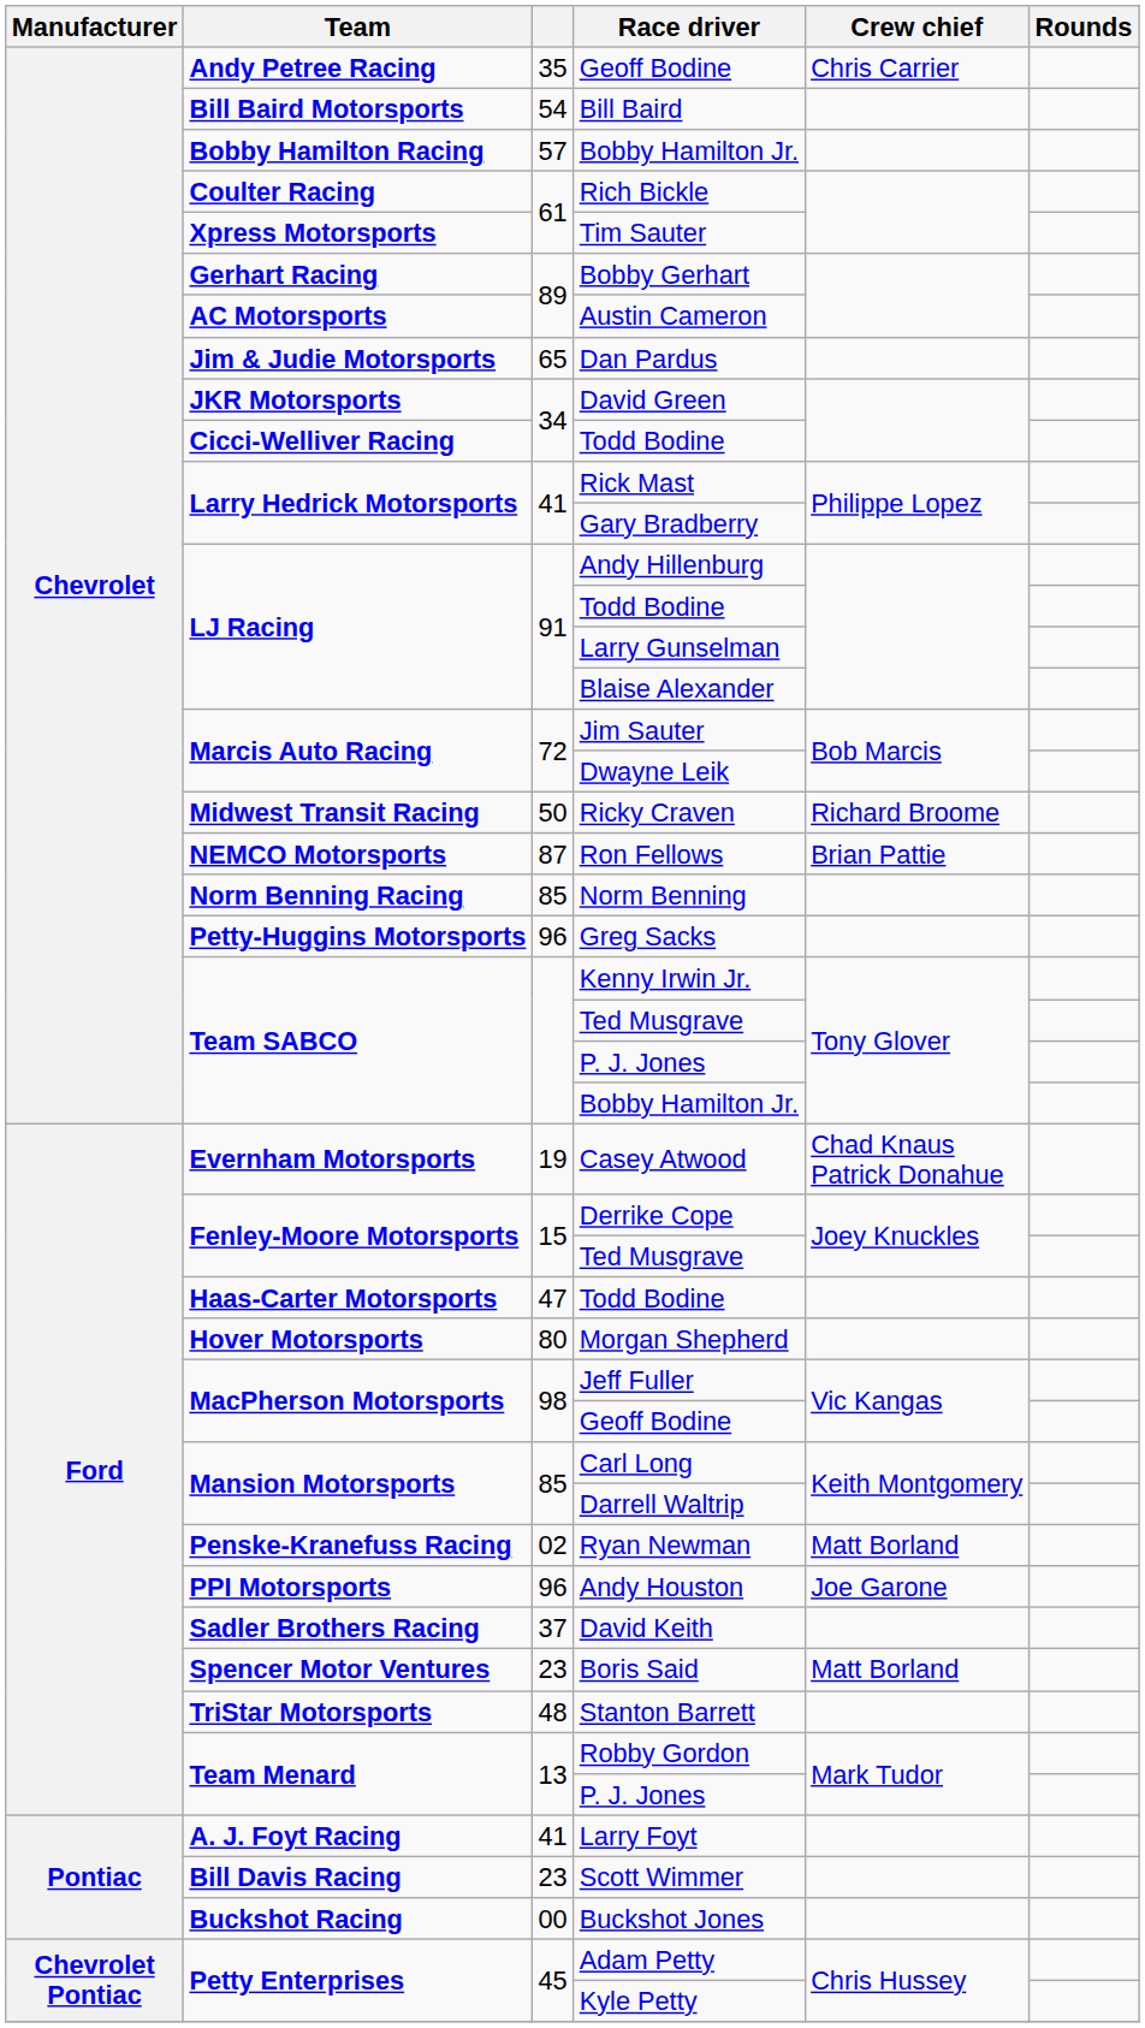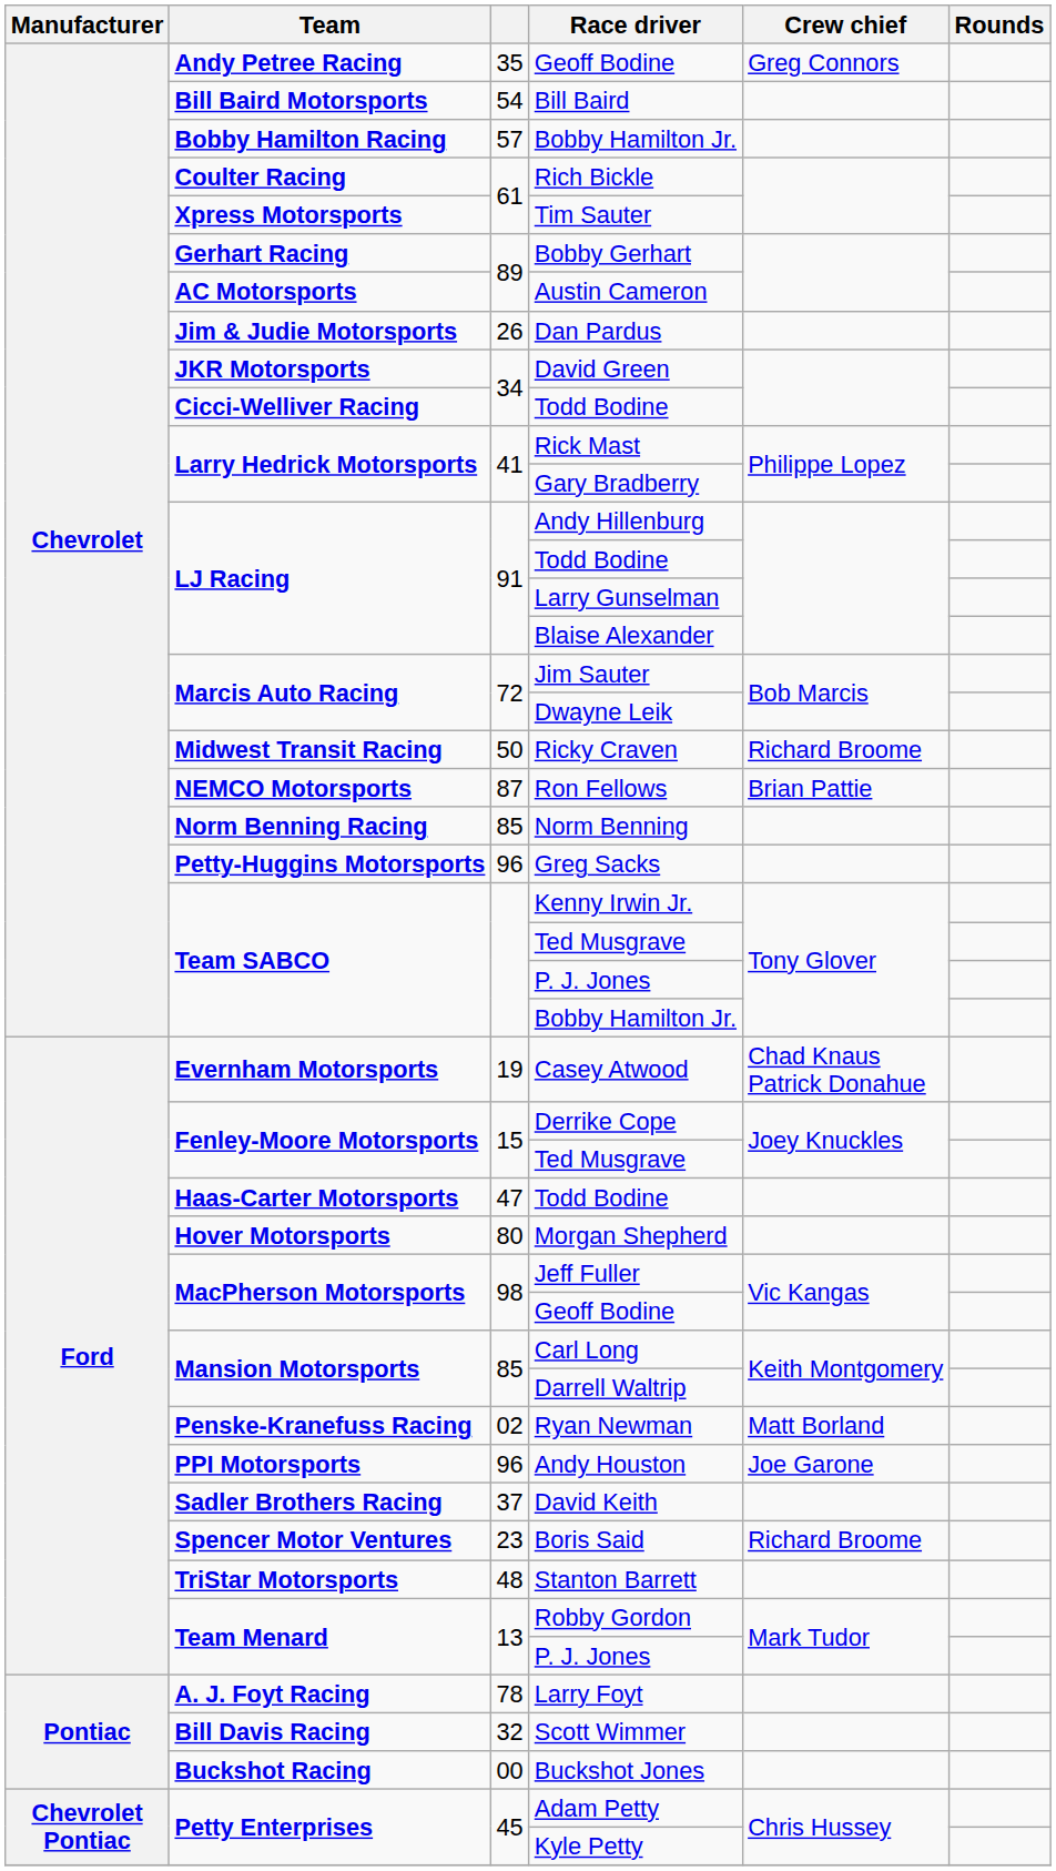Andy Petree Racing / Geoff Bodine | Crew chief: Chris Carrier -> Greg Connors
Dan Pardus | column 3: 65 -> 26
Boris Said | Crew chief: Matt Borland -> Richard Broome
Larry Foyt | column 3: 41 -> 78
Scott Wimmer | column 3: 23 -> 32
